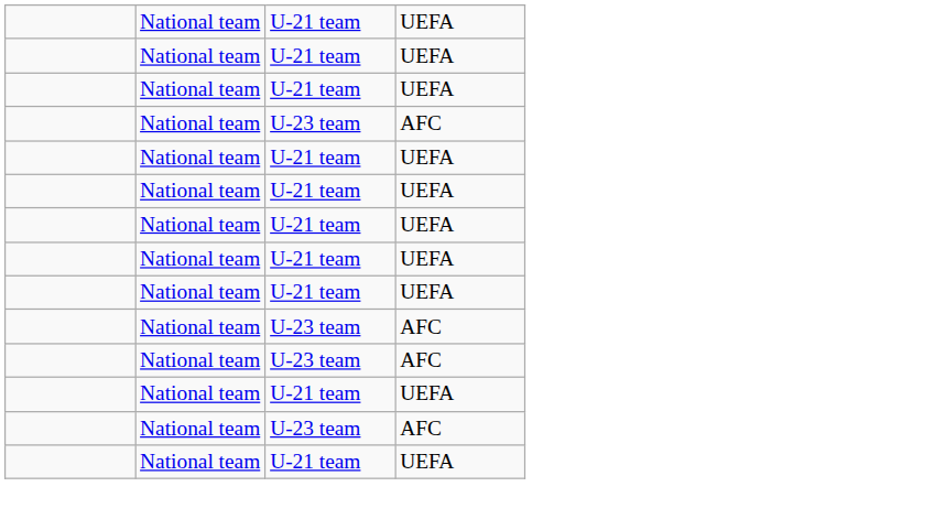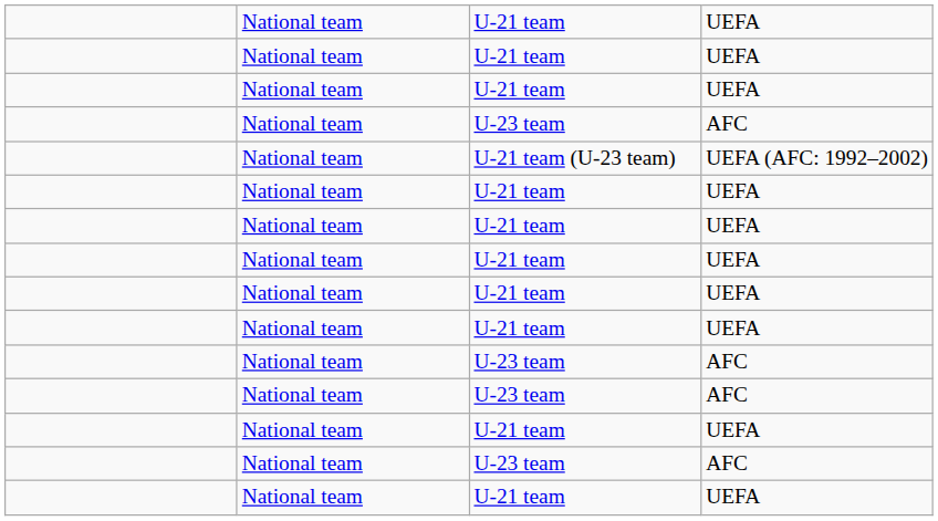+ row: National team | U-21 team (U-23 team) | UEFA (AFC: 1992–2002)
